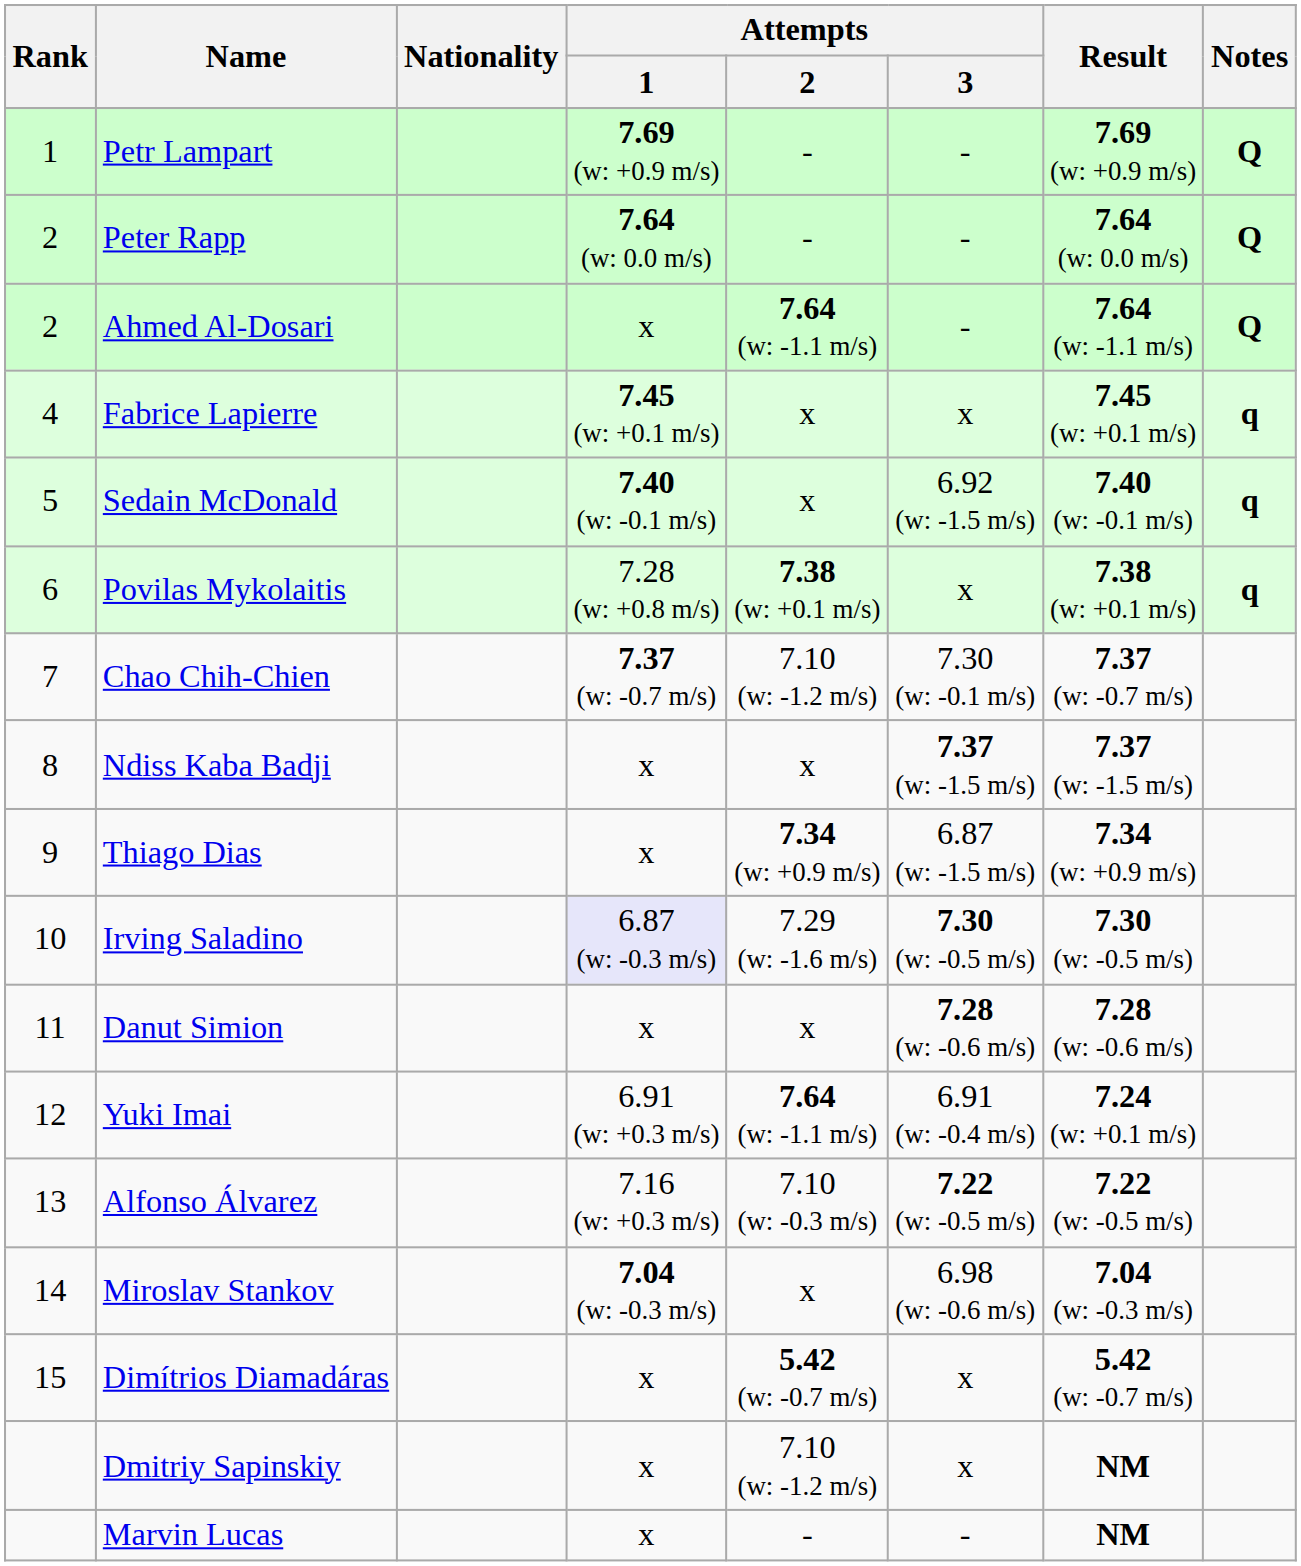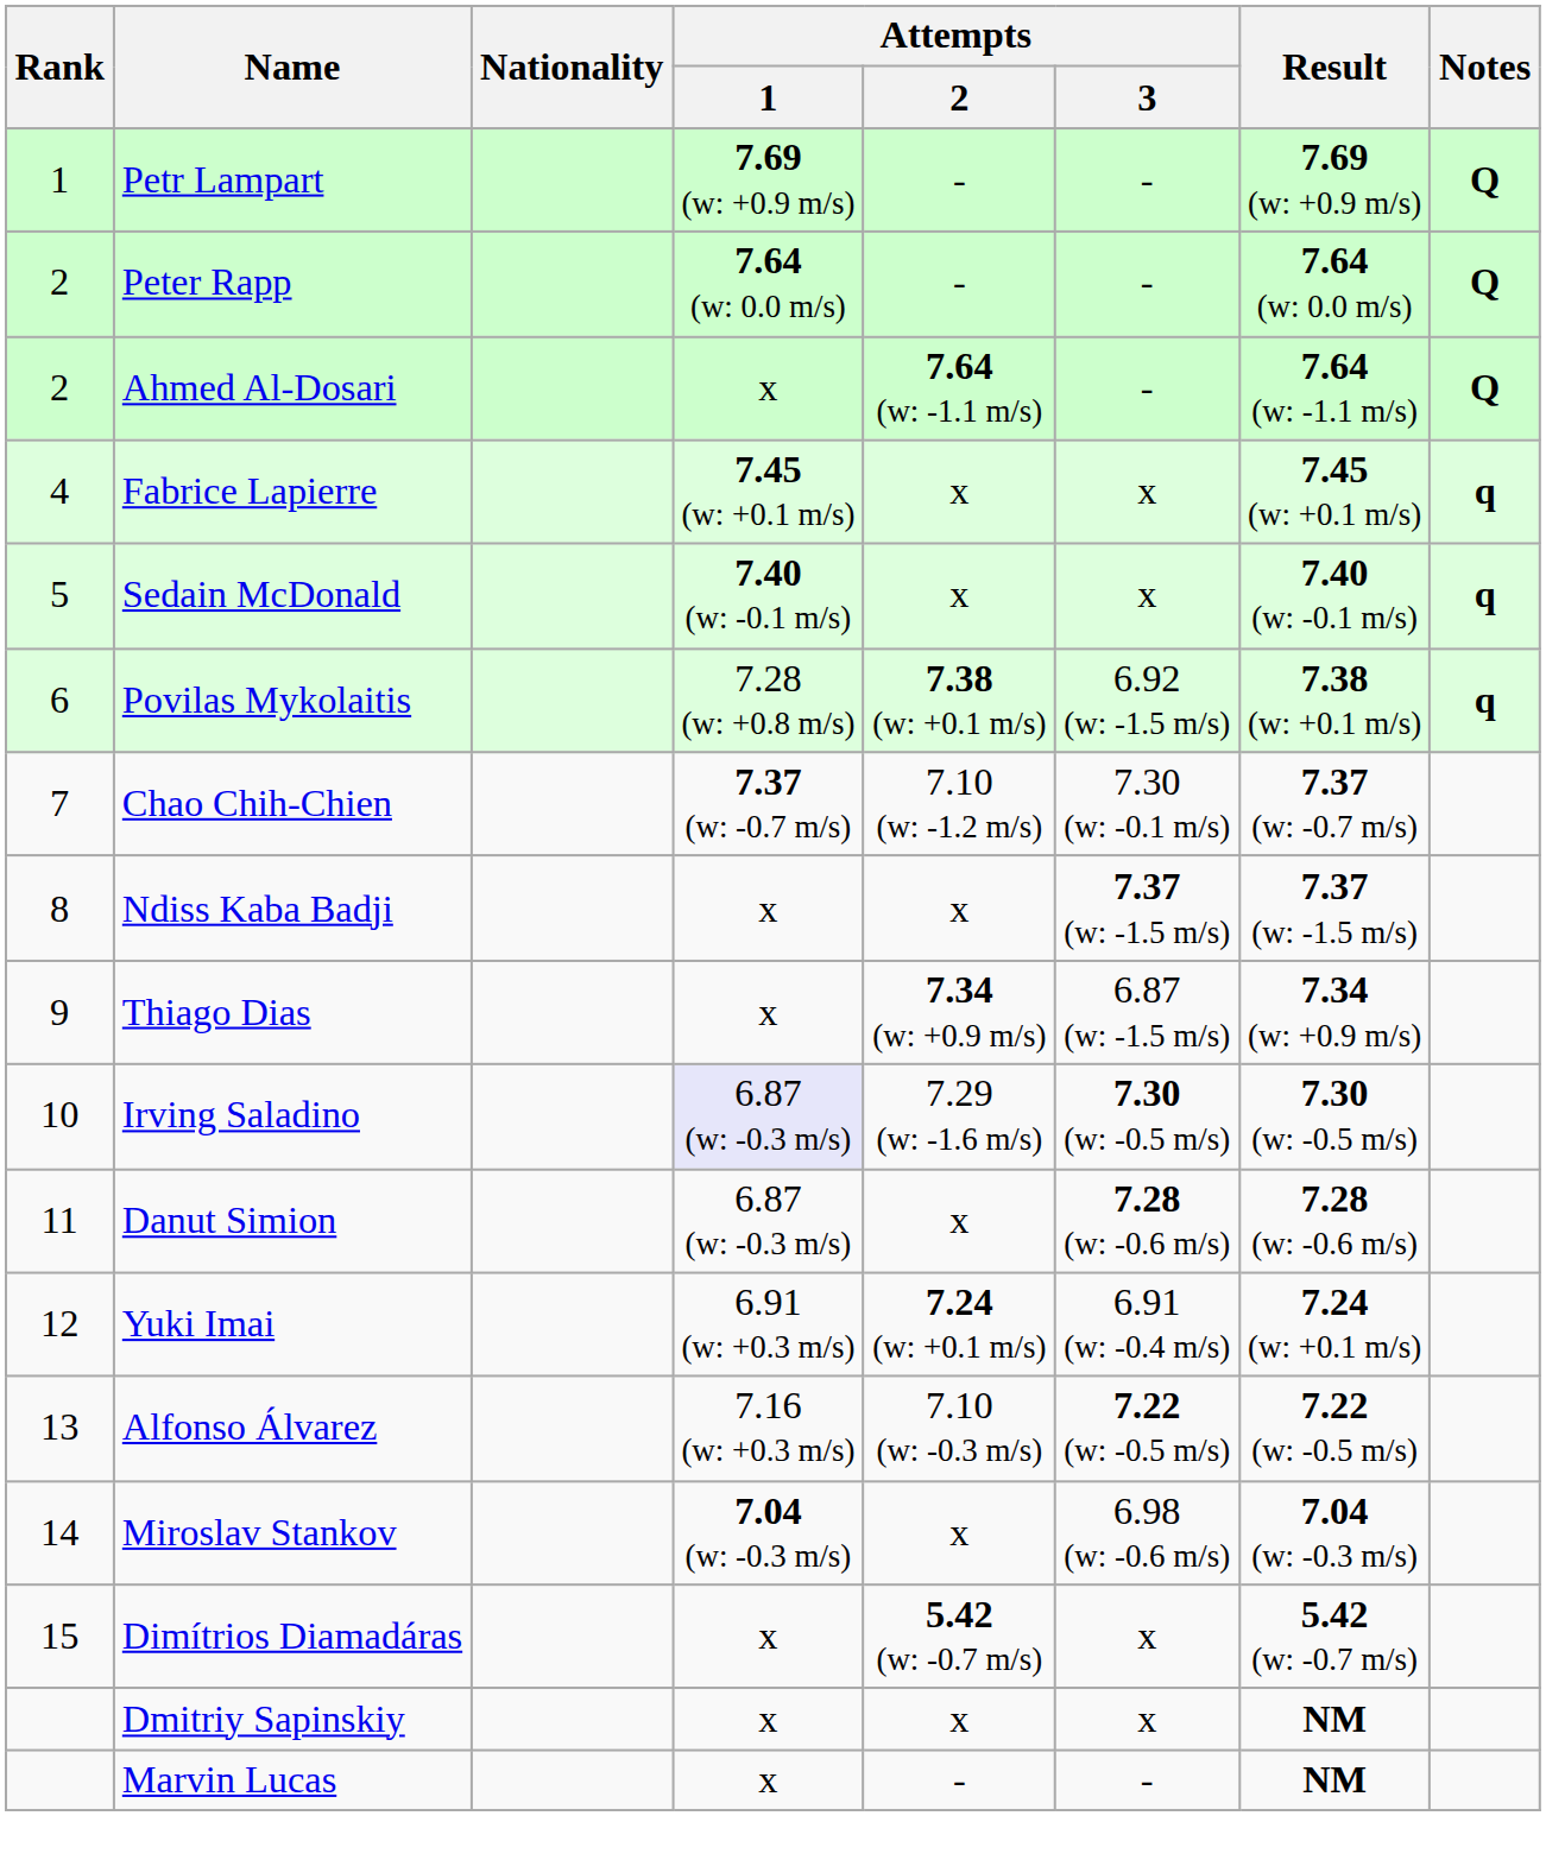Sedain McDonald | Attempts / 3: 6.92 (w: -1.5 m/s) -> x
Povilas Mykolaitis | Attempts / 3: x -> 6.92 (w: -1.5 m/s)
Danut Simion | Attempts / 1: x -> 6.87 (w: -0.3 m/s)
Yuki Imai | Attempts / 2: 7.64 (w: -1.1 m/s) -> 7.24 (w: +0.1 m/s)
Dmitriy Sapinskiy | Attempts / 2: 7.10 (w: -1.2 m/s) -> x
